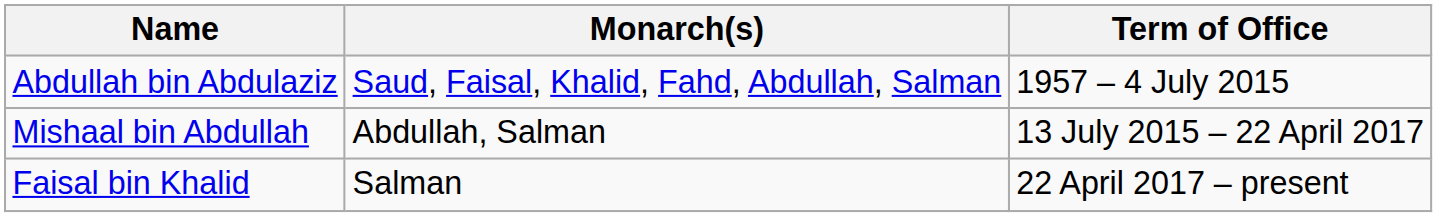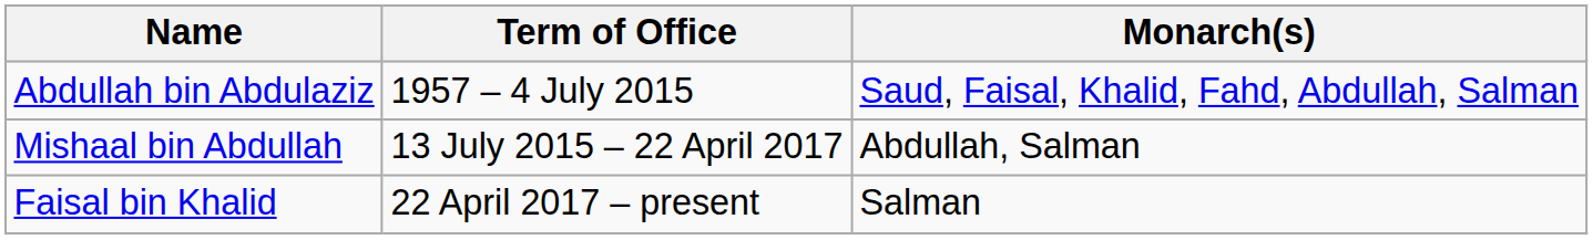columns swapped: Term of Office <-> Monarch(s)
